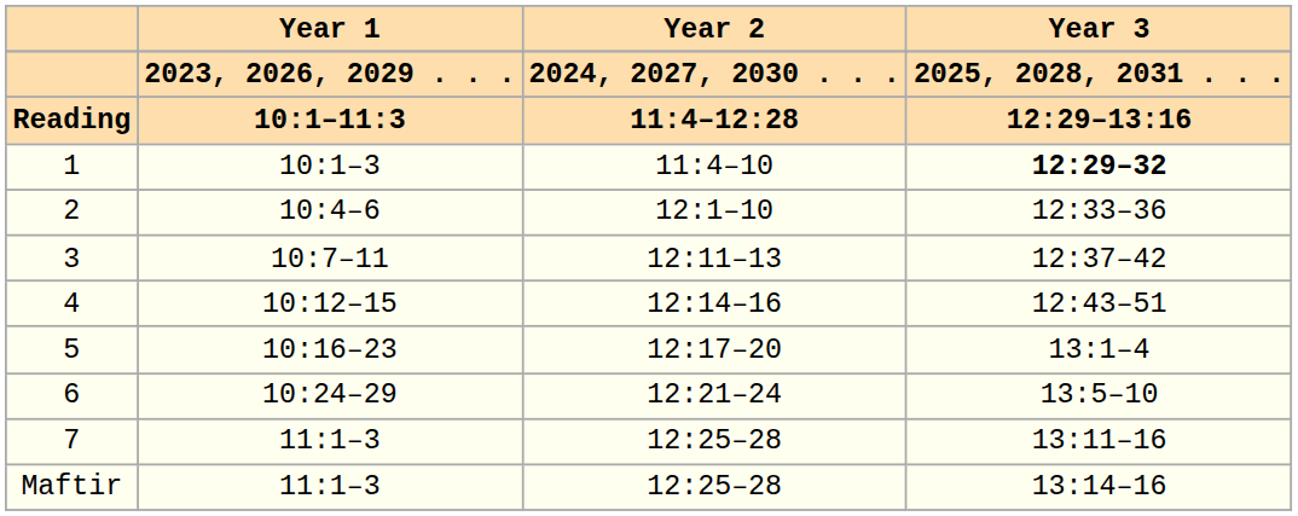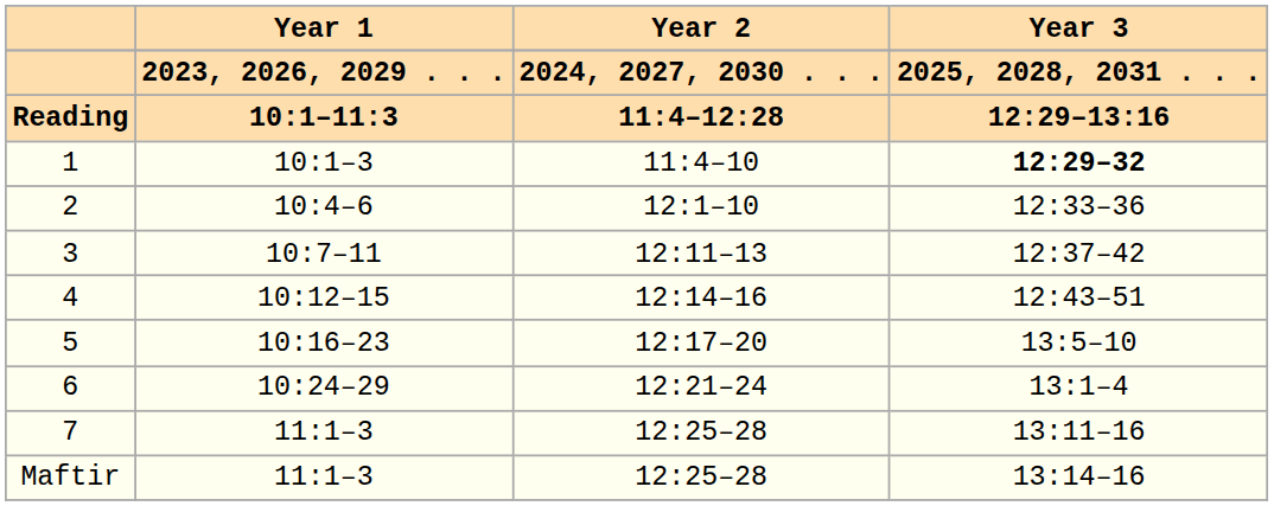5 | Year 3: 13:1–4 -> 13:5–10
6 | Year 3: 13:5–10 -> 13:1–4
